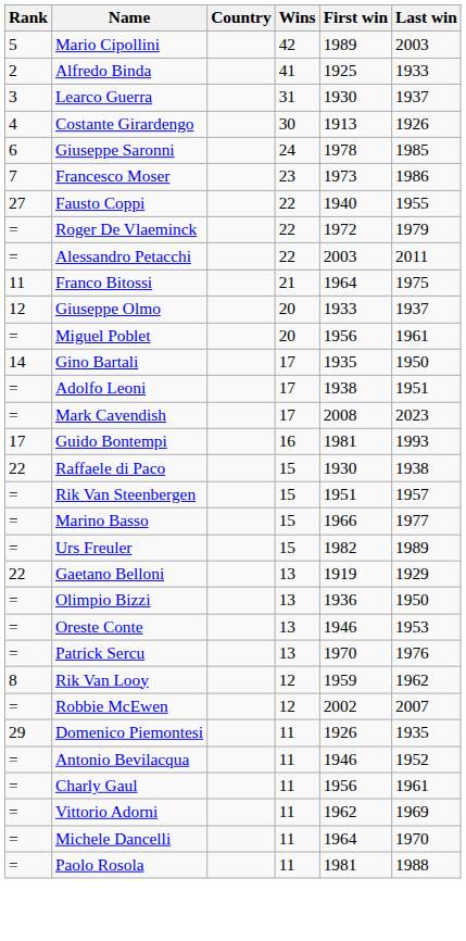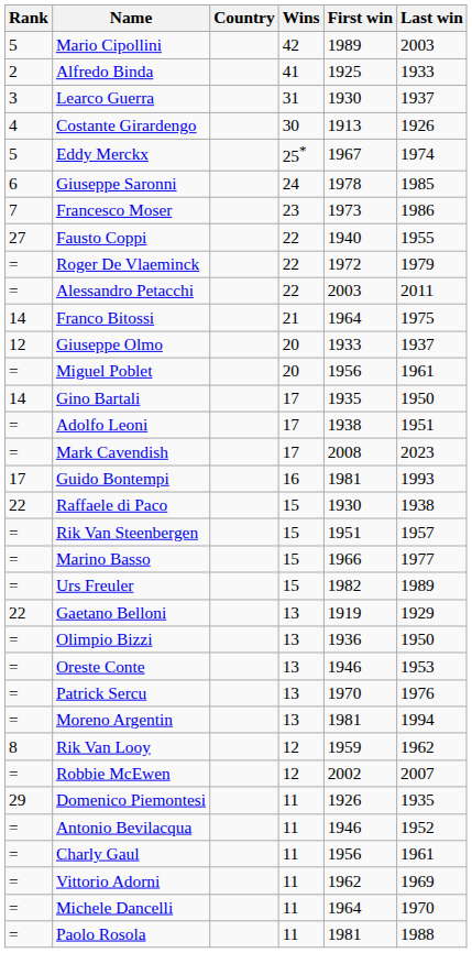+ row: 5 | Eddy Merckx | 25* | 1967 | 1974
Franco Bitossi | Rank: 11 -> 14
+ row: = | Moreno Argentin | 13 | 1981 | 1994
